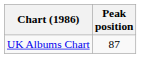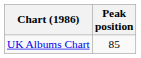UK Albums Chart | Peak position: 87 -> 85
